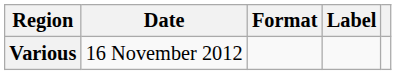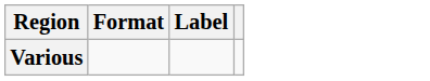- column: Date | 16 November 2012
